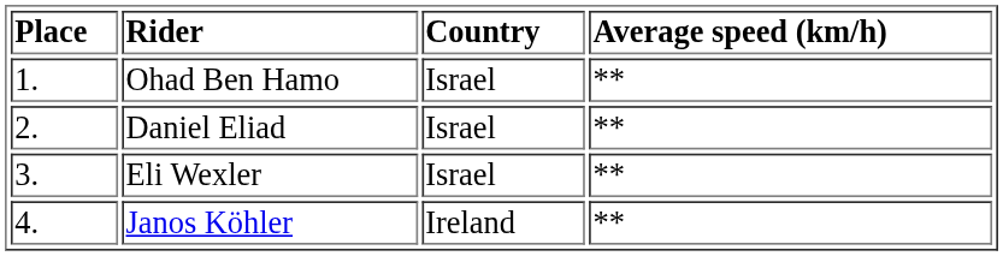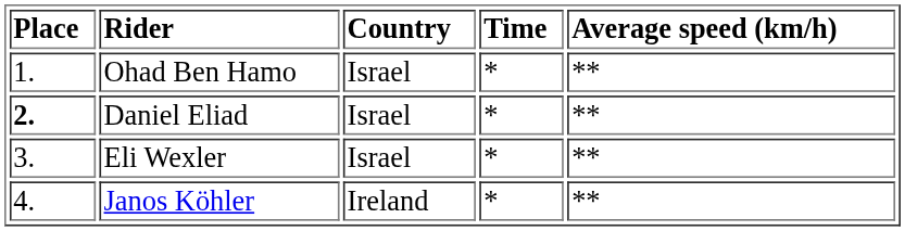+ column: Time | * | * | * | *
Daniel Eliad | Place: normal -> bold
